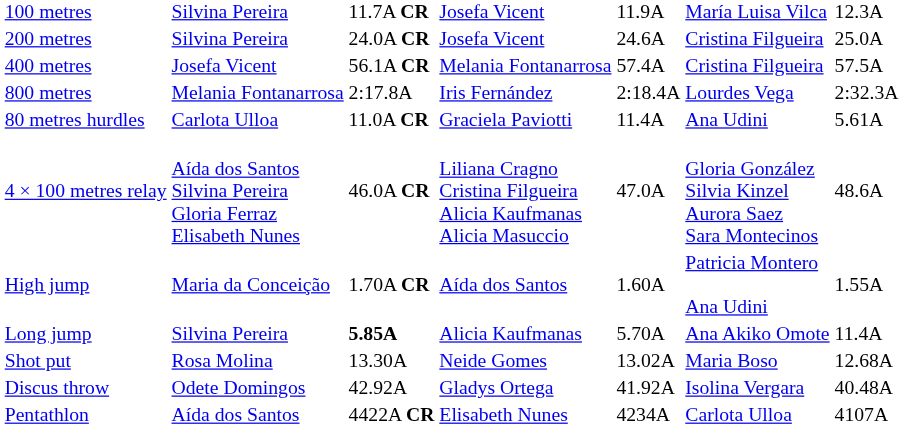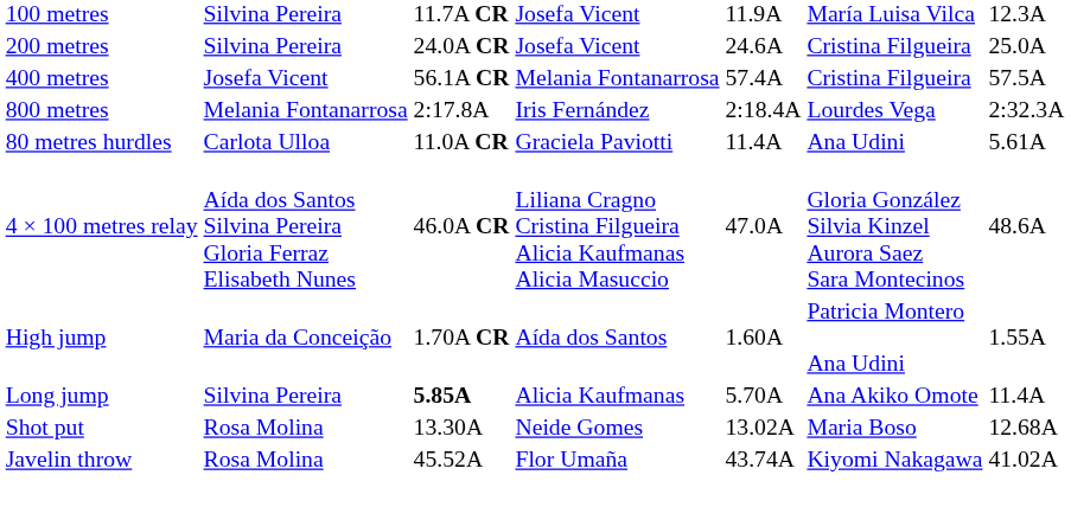- row: Discus throw | Odete Domingos | 42.92A | Gladys Ortega | 41.92A | Isolina Vergara | 40.48A
+ row: Javelin throw | Rosa Molina | 45.52A | Flor Umaña | 43.74A | Kiyomi Nakagawa | 41.02A
- row: Pentathlon | Aída dos Santos | 4422A CR | Elisabeth Nunes | 4234A | Carlota Ulloa | 4107A
